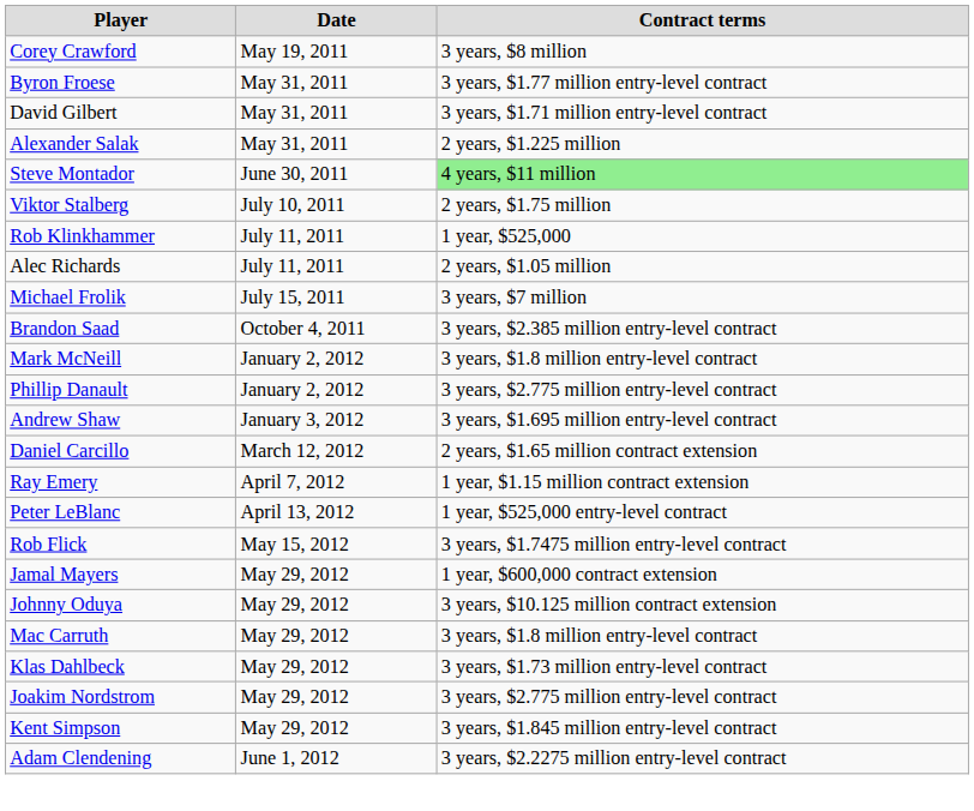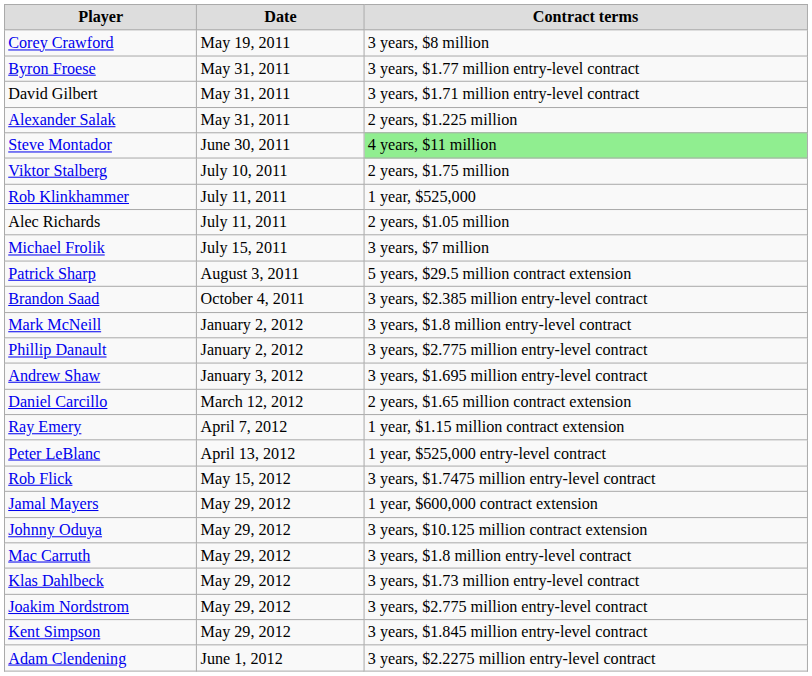+ row: Patrick Sharp | August 3, 2011 | 5 years, $29.5 million contract extension
